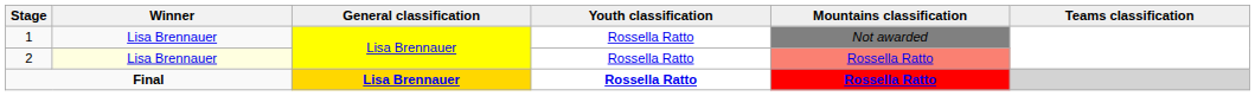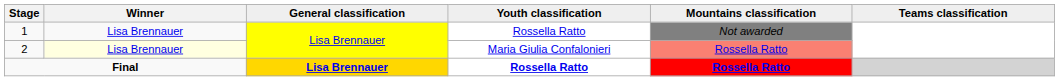2 | Youth classification: Rossella Ratto -> Maria Giulia Confalonieri
